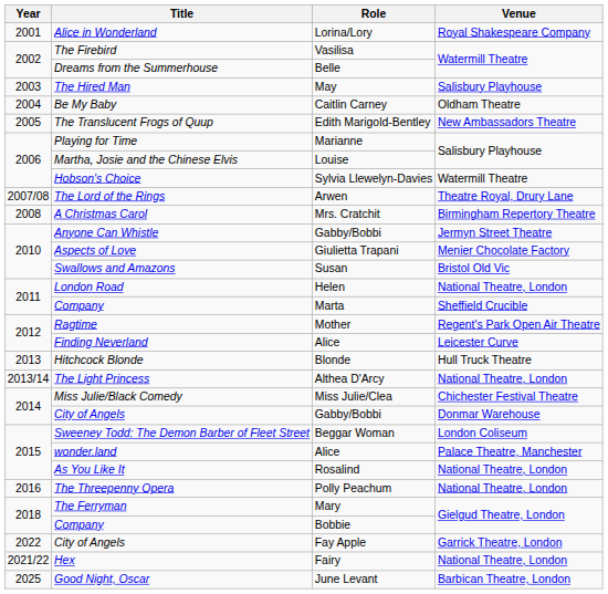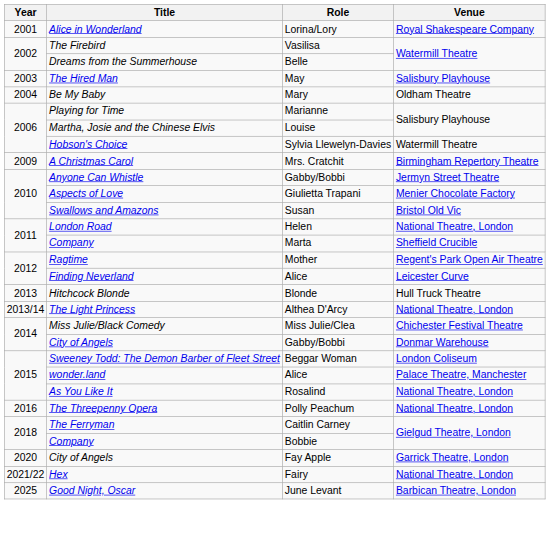Be My Baby | Role: Caitlin Carney -> Mary
- row: 2005 | The Translucent Frogs of Quup | Edith Marigold-Bentley | New Ambassadors Theatre
- row: 2007/08 | The Lord of the Rings | Arwen | Theatre Royal, Drury Lane
A Christmas Carol | Year: 2008 -> 2009
The Ferryman | Role: Mary -> Caitlin Carney
City of Angels / Garrick Theatre, London | Year: 2022 -> 2020
